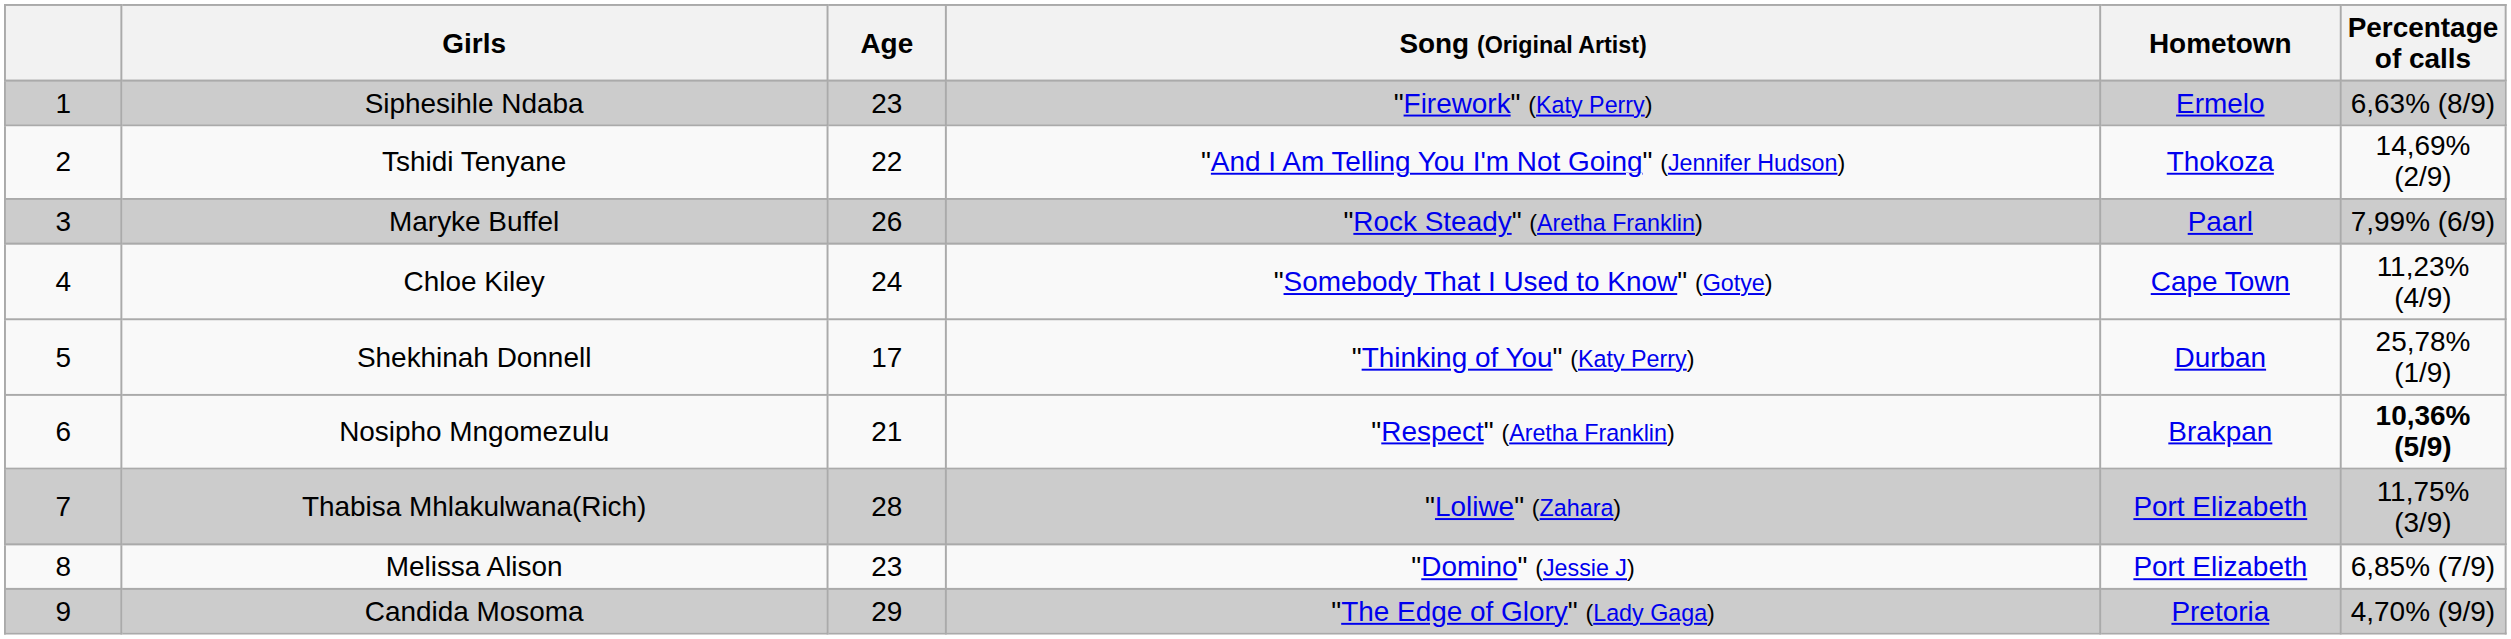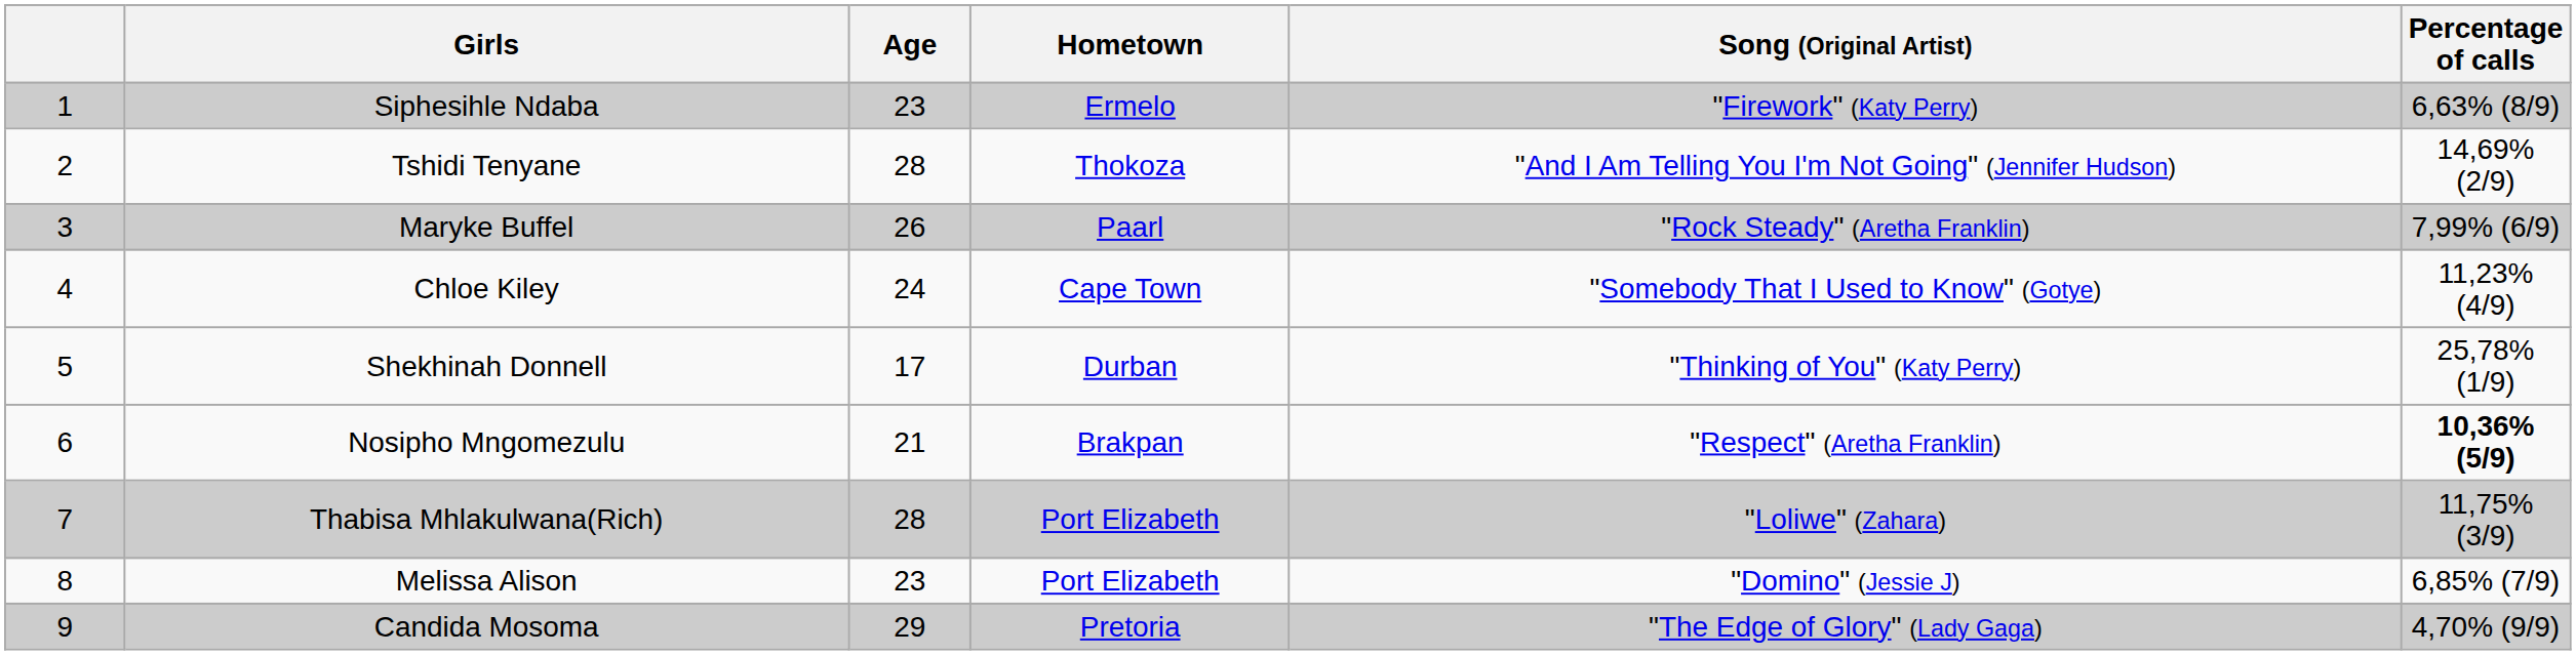columns swapped: Hometown <-> Song (Original Artist)
Tshidi Tenyane | Age: 22 -> 28
